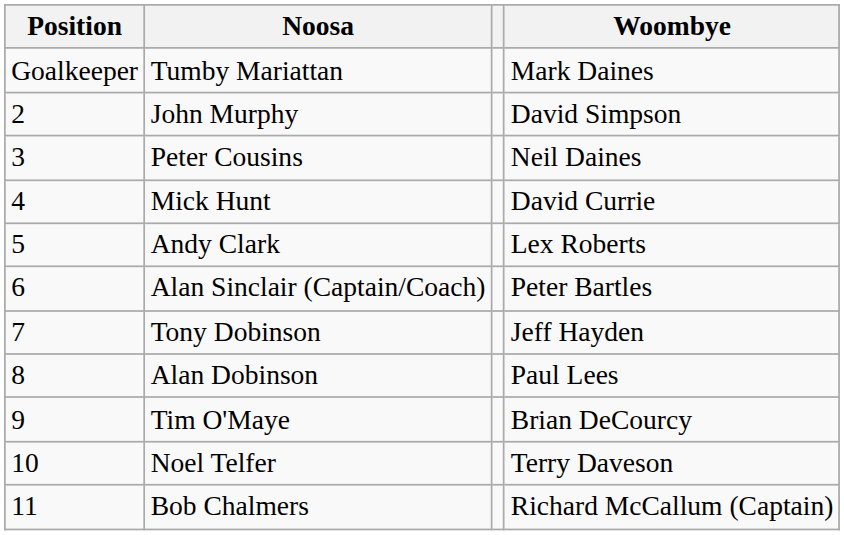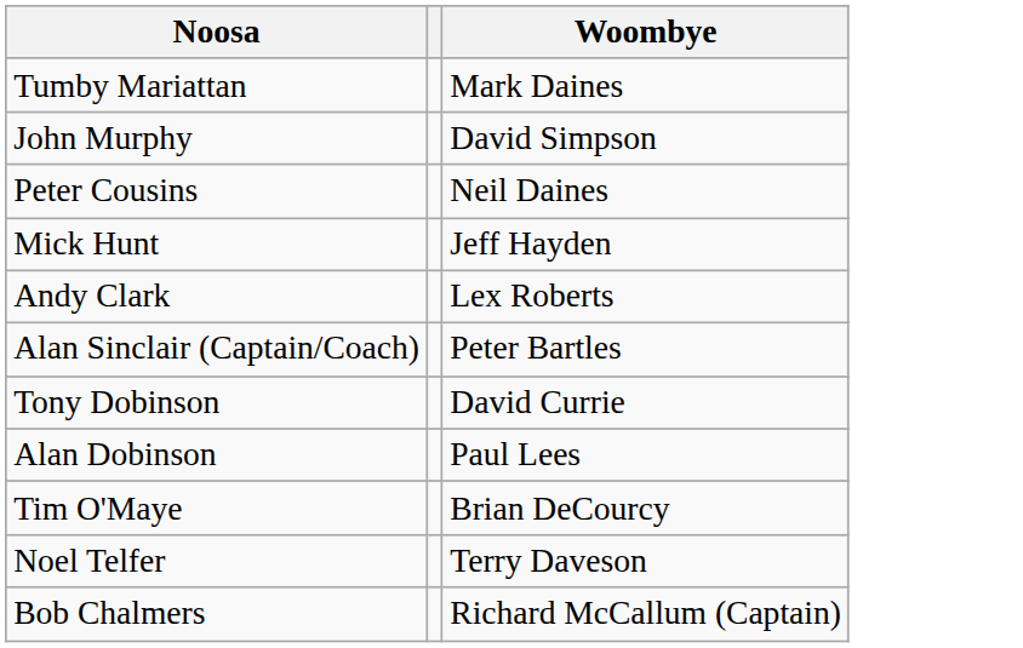- column: Position | Goalkeeper | 2 | 3 | 4 | 5 | 6 | 7 | 8 | 9 | 10 | 11
Mick Hunt | Woombye: David Currie -> Jeff Hayden
Tony Dobinson | Woombye: Jeff Hayden -> David Currie
